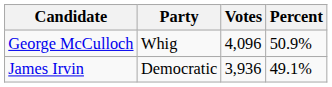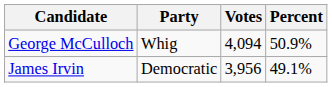George McCulloch | Votes: 4,096 -> 4,094
James Irvin | Votes: 3,936 -> 3,956
